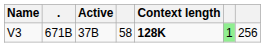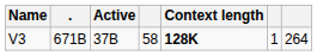V3 | column 6: lightgreen background -> no background
V3 | column 7: 256 -> 264
